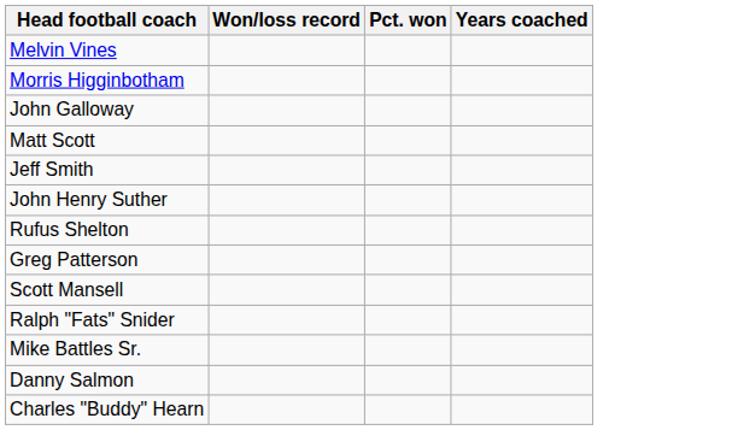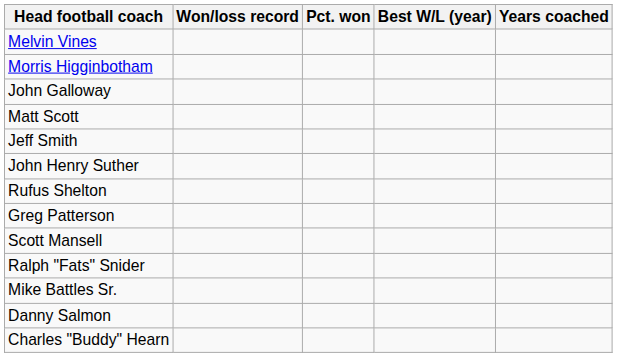+ column: Best W/L (year)
